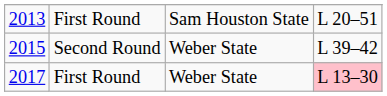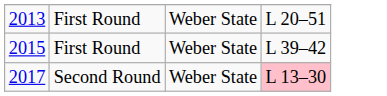2013 | column 3: Sam Houston State -> Weber State
2015 | column 2: Second Round -> First Round
2017 | column 2: First Round -> Second Round
